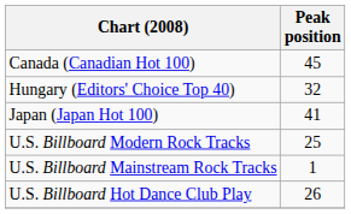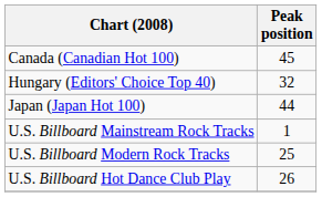Japan (Japan Hot 100) | Peak position: 41 -> 44
rows swapped: U.S. Billboard Mainstream Rock Tracks <-> U.S. Billboard Modern Rock Tracks
